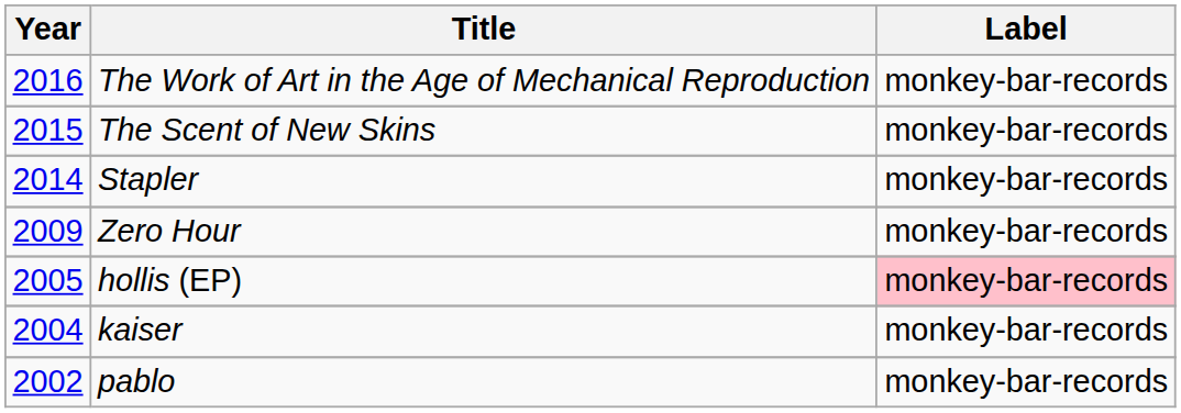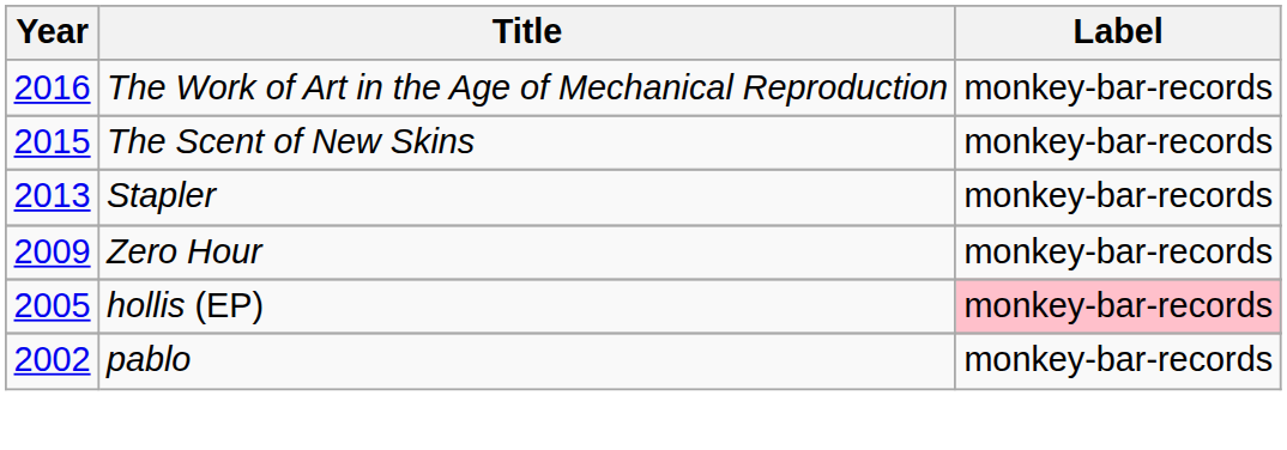Stapler | Year: 2014 -> 2013
- row: 2004 | kaiser | monkey-bar-records
